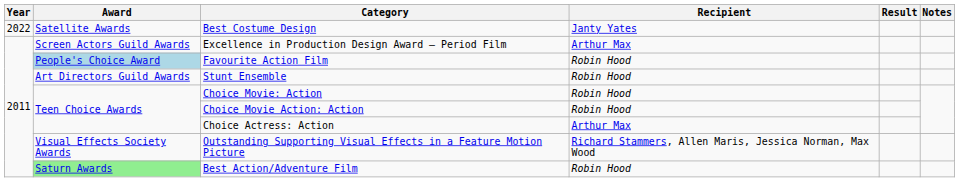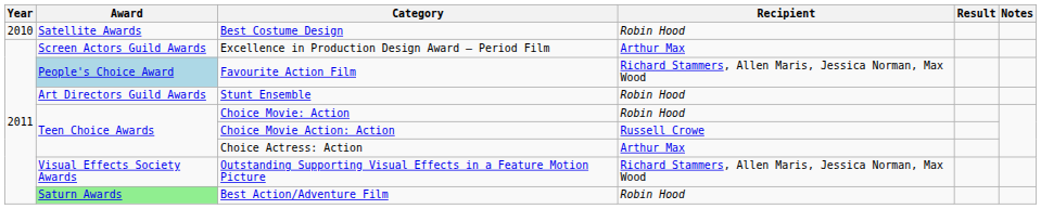Best Costume Design | Year: 2022 -> 2010
Best Costume Design | Recipient: Janty Yates -> Robin Hood
Favourite Action Film | Recipient: Robin Hood -> Richard Stammers, Allen Maris, Jessica Norman, Max Wood
Choice Movie Action: Action | Recipient: Robin Hood -> Russell Crowe
